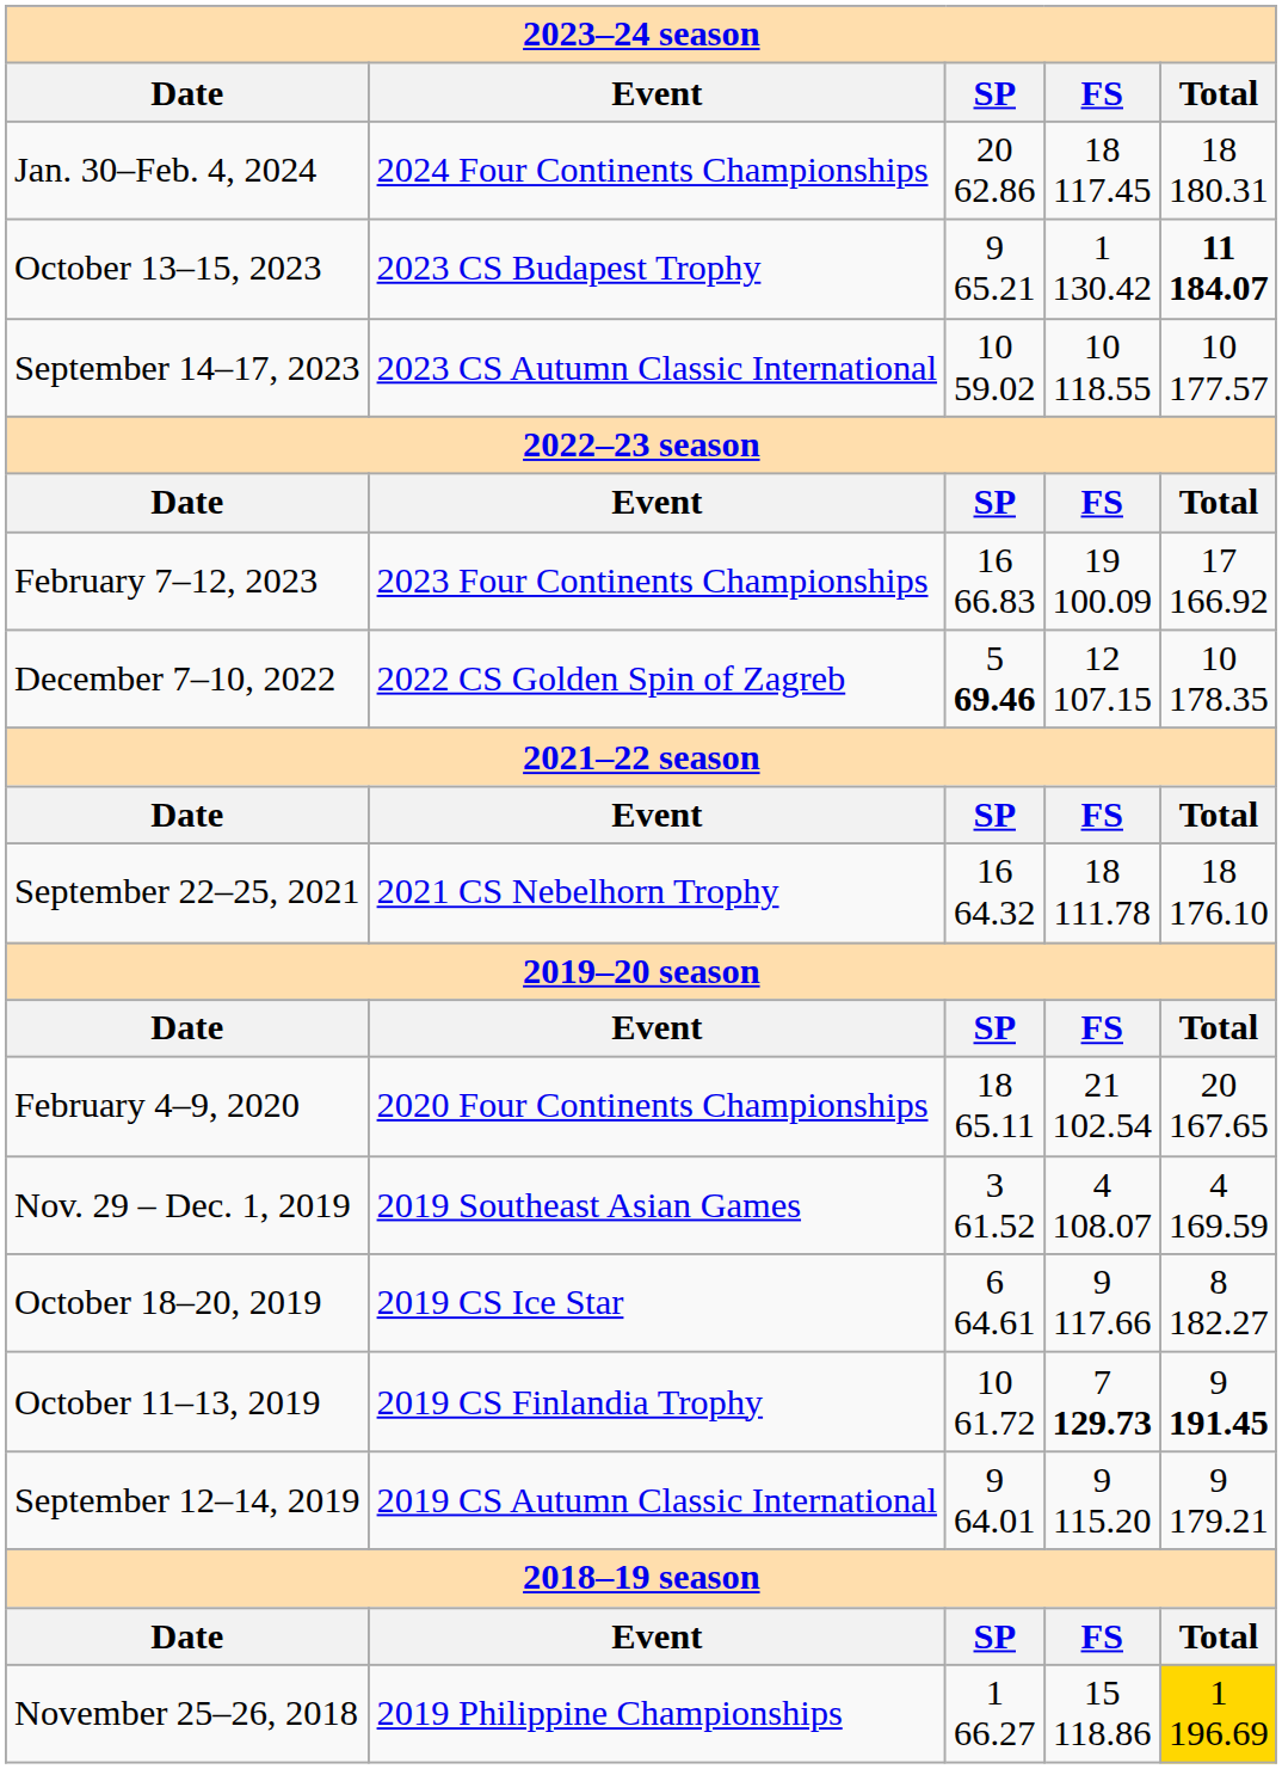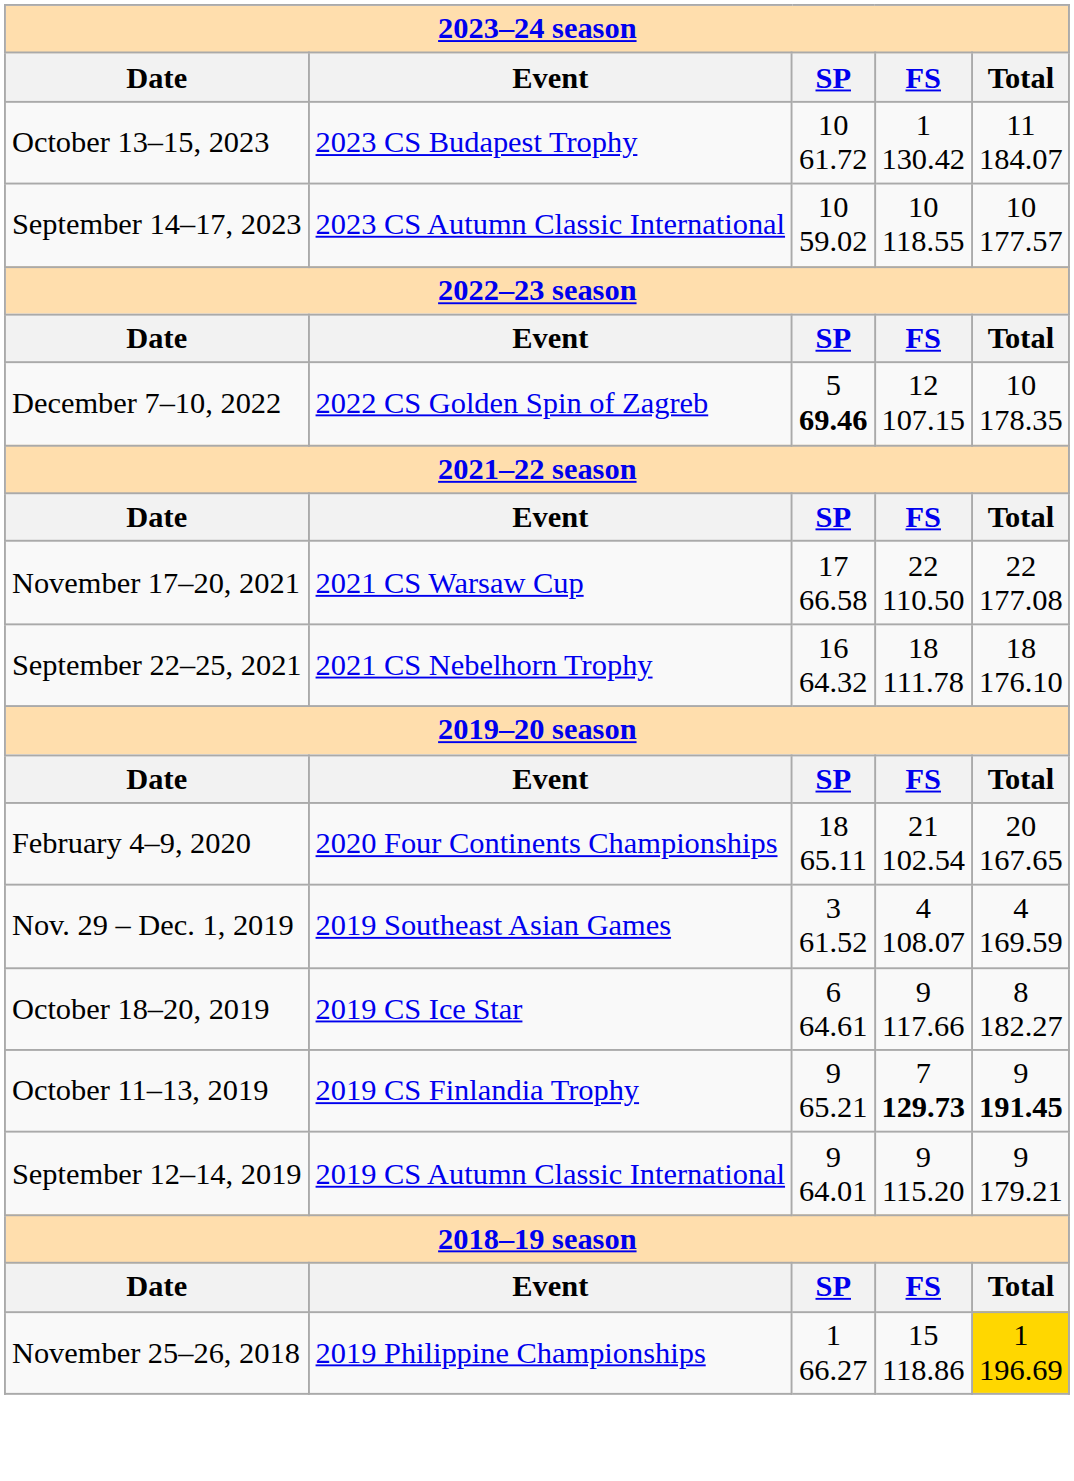- row: Jan. 30–Feb. 4, 2024 | 2024 Four Continents Championships | 20 62.86 | 18 117.45 | 18 180.31
October 13–15, 2023 | column 3: 9 65.21 -> 10 61.72
October 13–15, 2023 | column 5: bold -> normal
- row: February 7–12, 2023 | 2023 Four Continents Championships | 16 66.83 | 19 100.09 | 17 166.92
+ row: November 17–20, 2021 | 2021 CS Warsaw Cup | 17 66.58 | 22 110.50 | 22 177.08
October 11–13, 2019 | column 3: 10 61.72 -> 9 65.21
